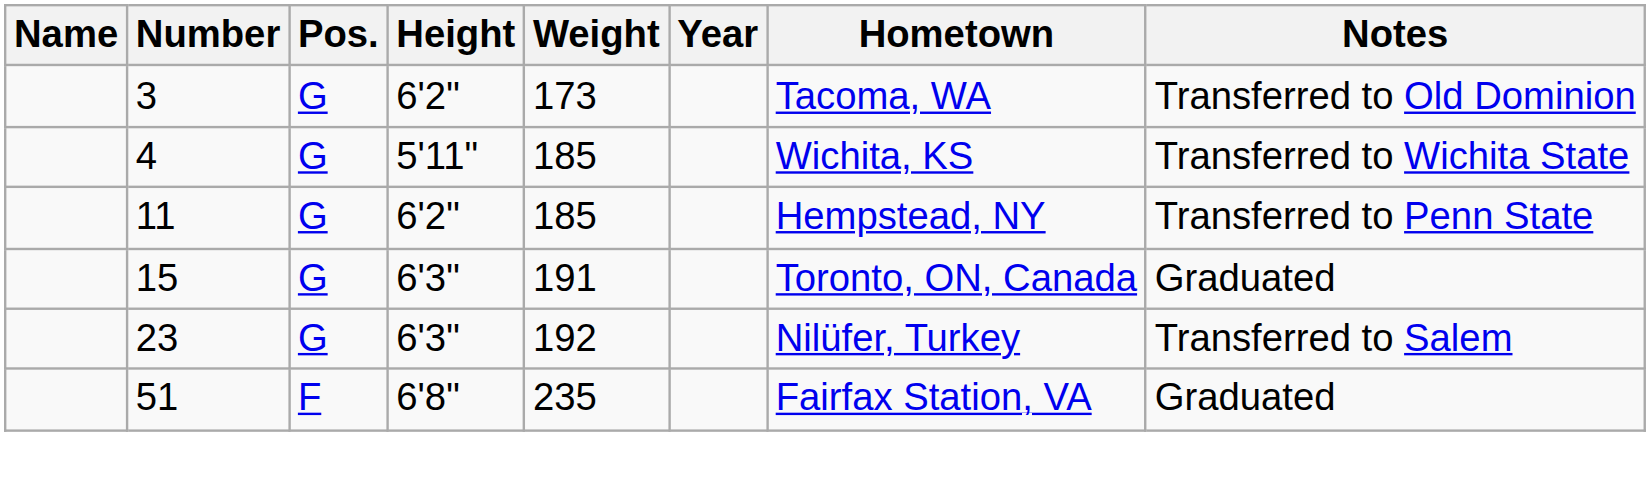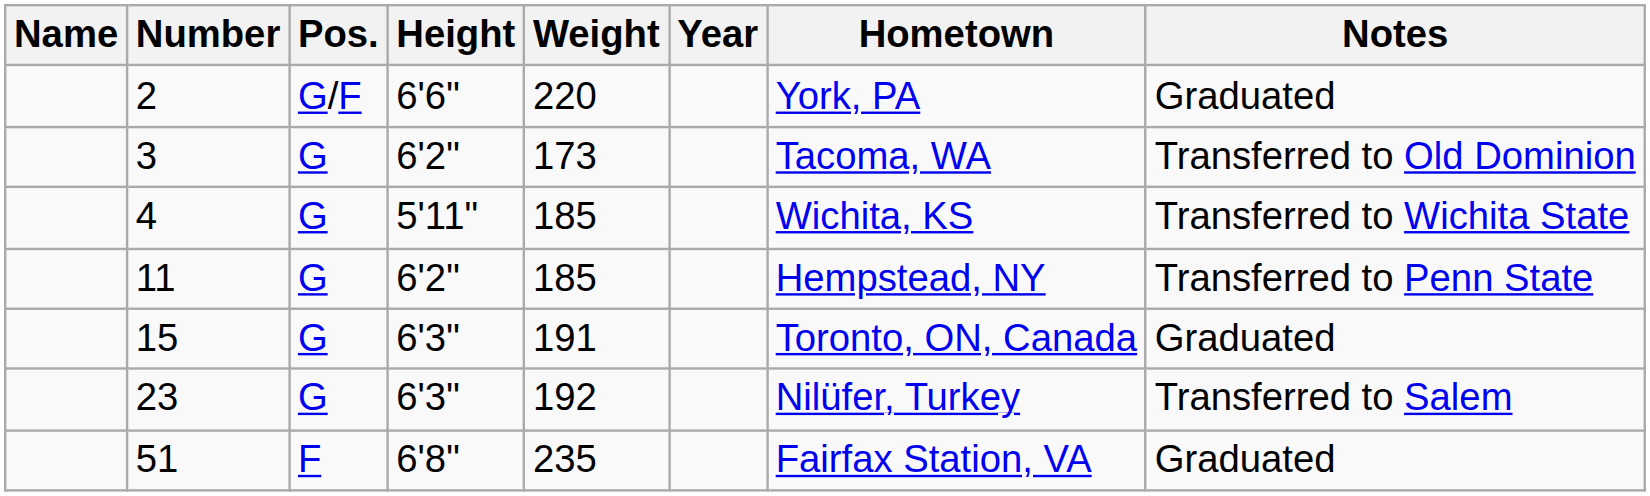+ row: 2 | G/F | 6'6" | 220 | York, PA | Graduated
